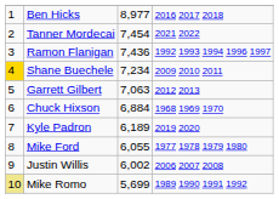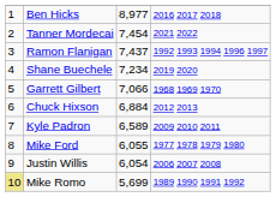Ramon Flanigan | column 3: 7,436 -> 7,437
Shane Buechele | column 1: gold background -> no background
Shane Buechele | column 4: 2009 2010 2011 -> 2019 2020
Garrett Gilbert | column 3: 7,063 -> 7,066
Garrett Gilbert | column 4: 2012 2013 -> 1968 1969 1970
Chuck Hixson | column 4: 1968 1969 1970 -> 2012 2013
Kyle Padron | column 3: 6,189 -> 6,589
Kyle Padron | column 4: 2019 2020 -> 2009 2010 2011
Justin Willis | column 3: 6,002 -> 6,054
